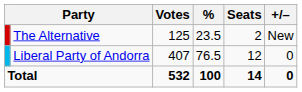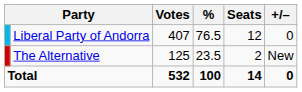rows swapped: Liberal Party of Andorra <-> The Alternative
